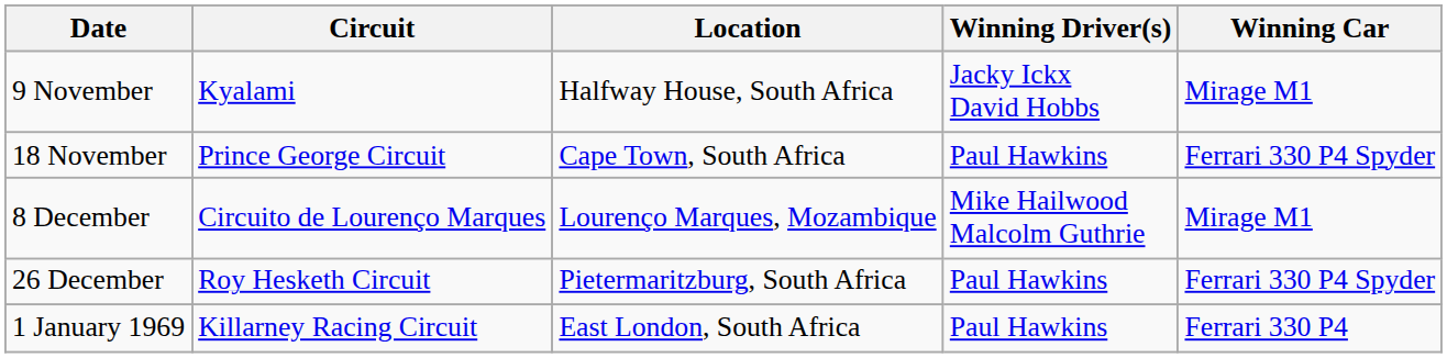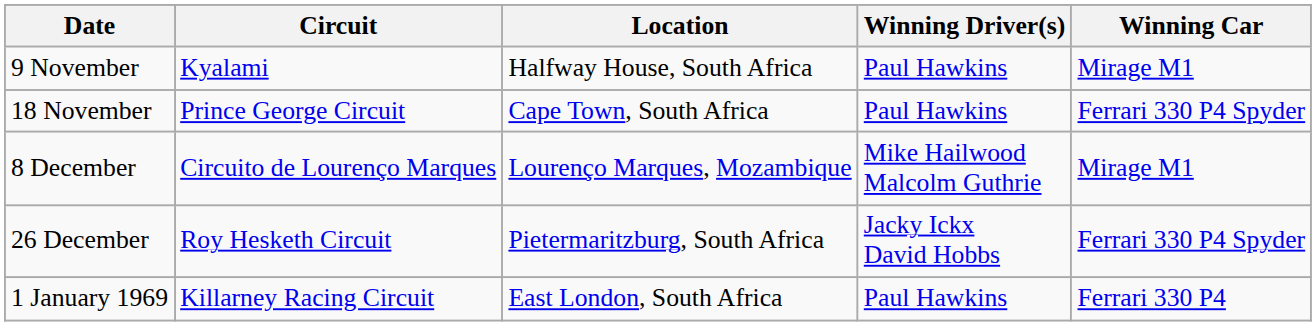9 November | Winning Driver(s): Jacky Ickx David Hobbs -> Paul Hawkins
26 December | Winning Driver(s): Paul Hawkins -> Jacky Ickx David Hobbs
